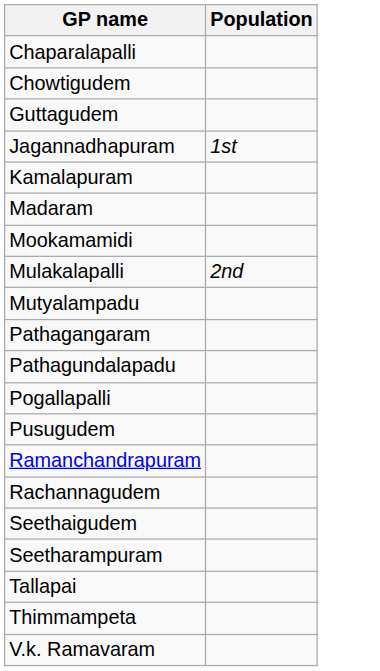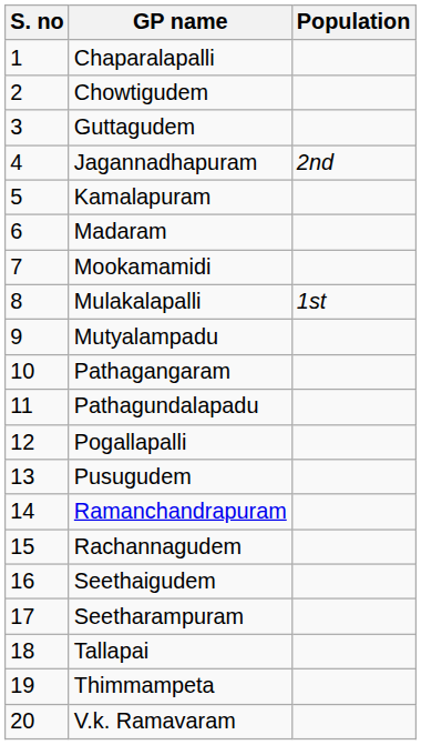+ column: S. no | 1 | 2 | 3 | 4 | 5 | 6 | 7 | 8 | 9 | 10 | 11 | 12 | 13 | 14 | 15 | 16 | 17 | 18 | 19 | 20
Jagannadhapuram | Population: 1st -> 2nd
Mulakalapalli | Population: 2nd -> 1st
